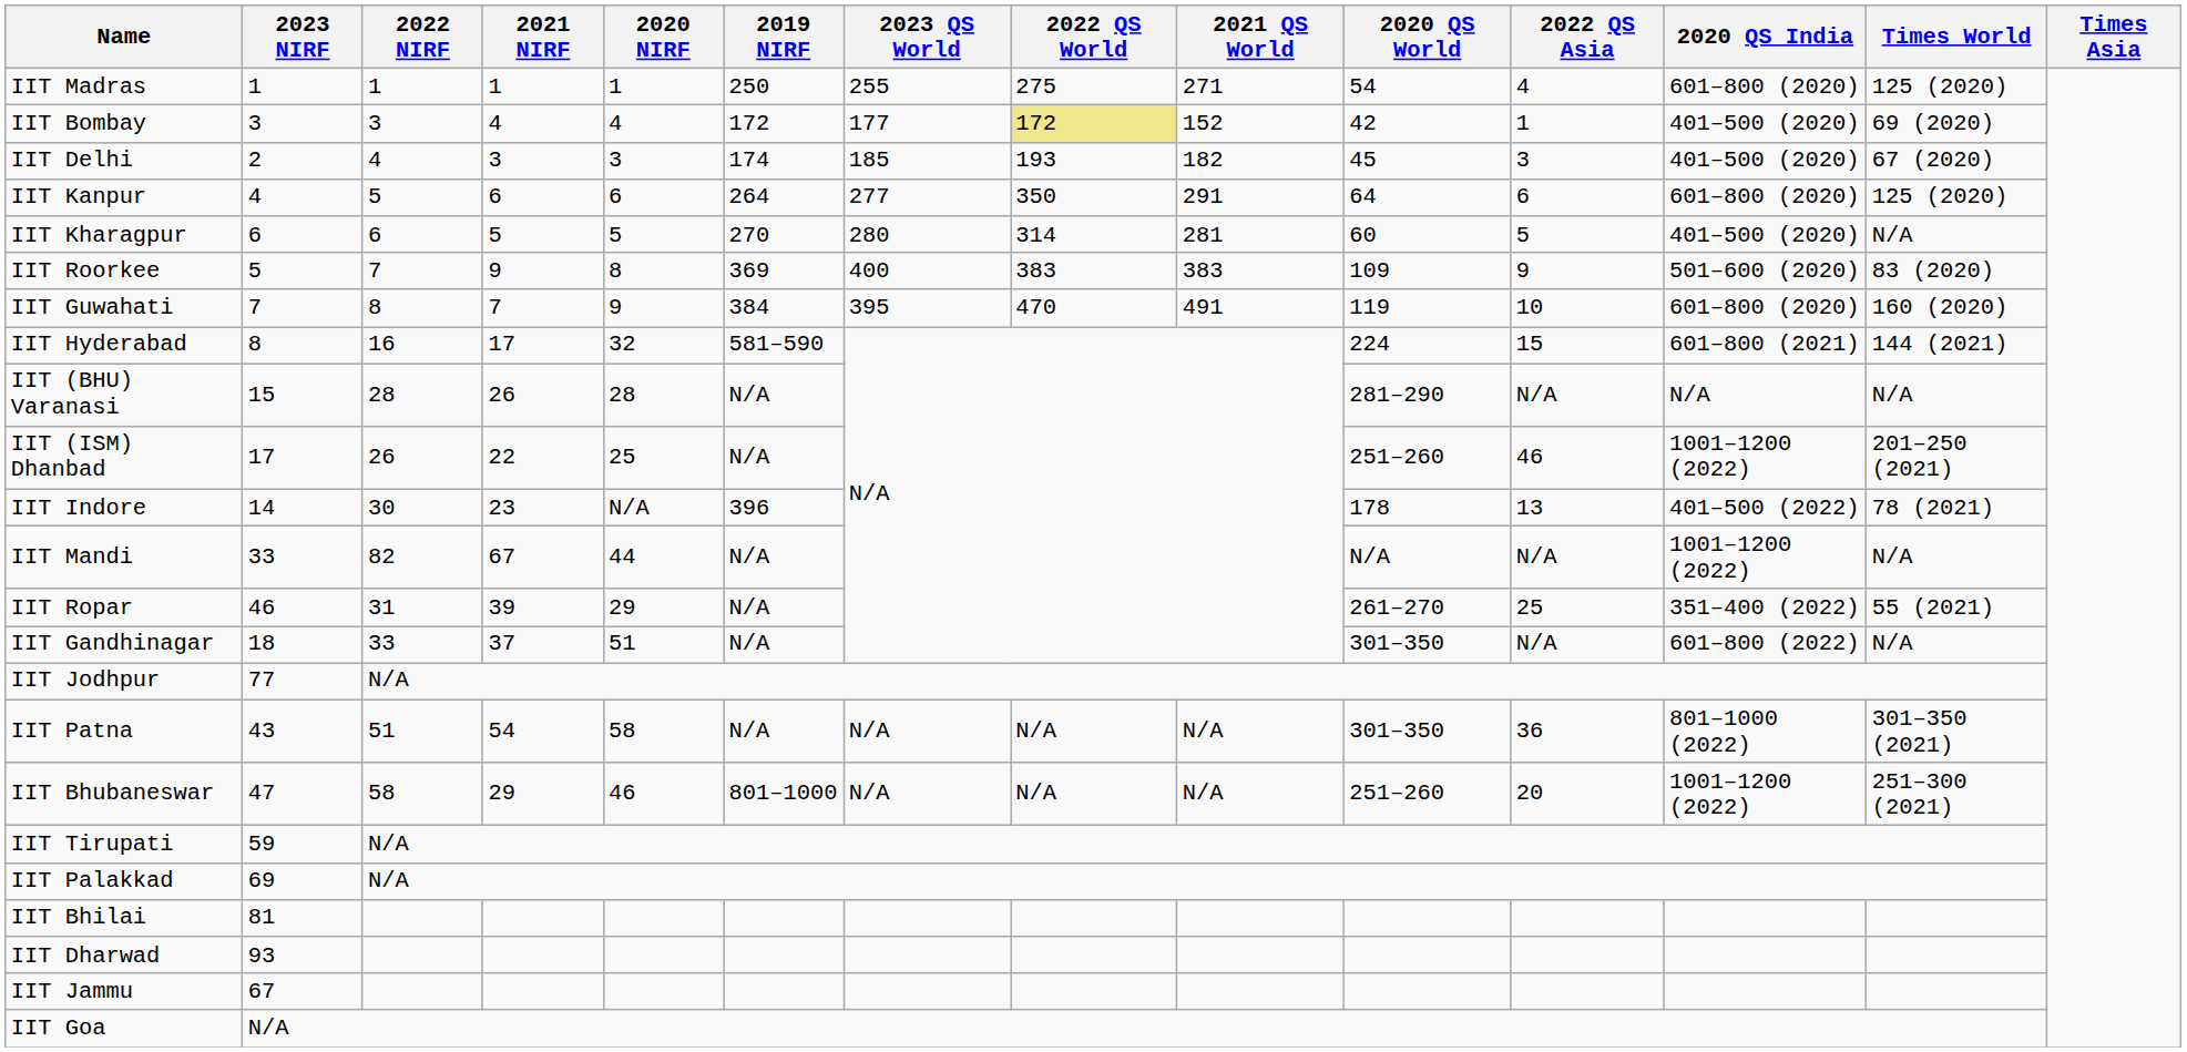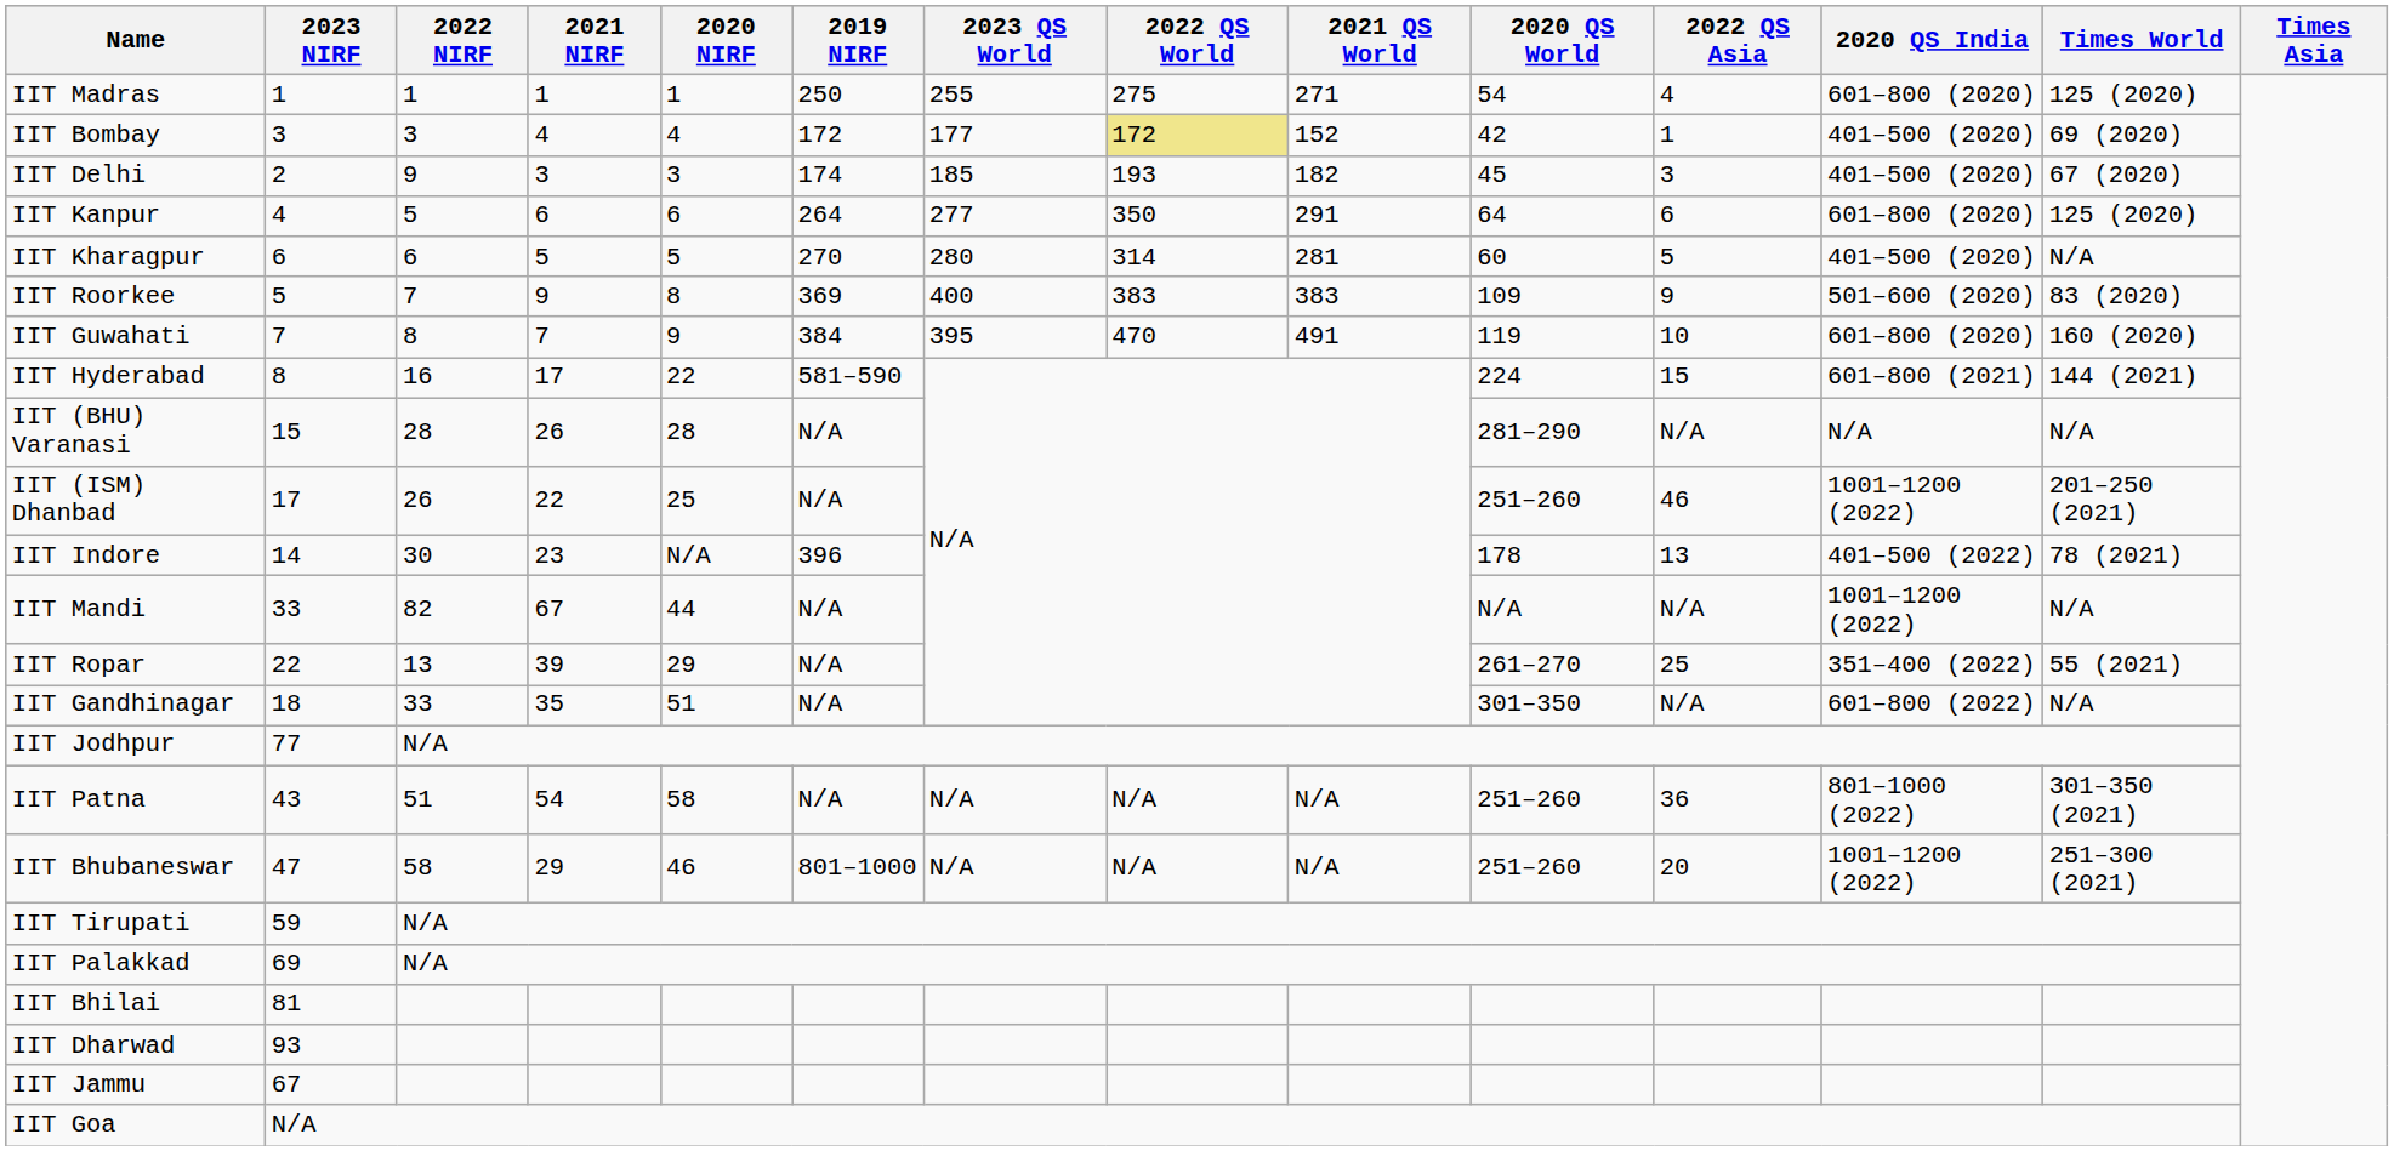IIT Delhi | 2022 NIRF: 4 -> 9
IIT Hyderabad | 2020 NIRF: 32 -> 22
IIT Ropar | 2023 NIRF: 46 -> 22
IIT Ropar | 2022 NIRF: 31 -> 13
IIT Gandhinagar | 2021 NIRF: 37 -> 35
IIT Patna | 2020 QS World: 301–350 -> 251–260
